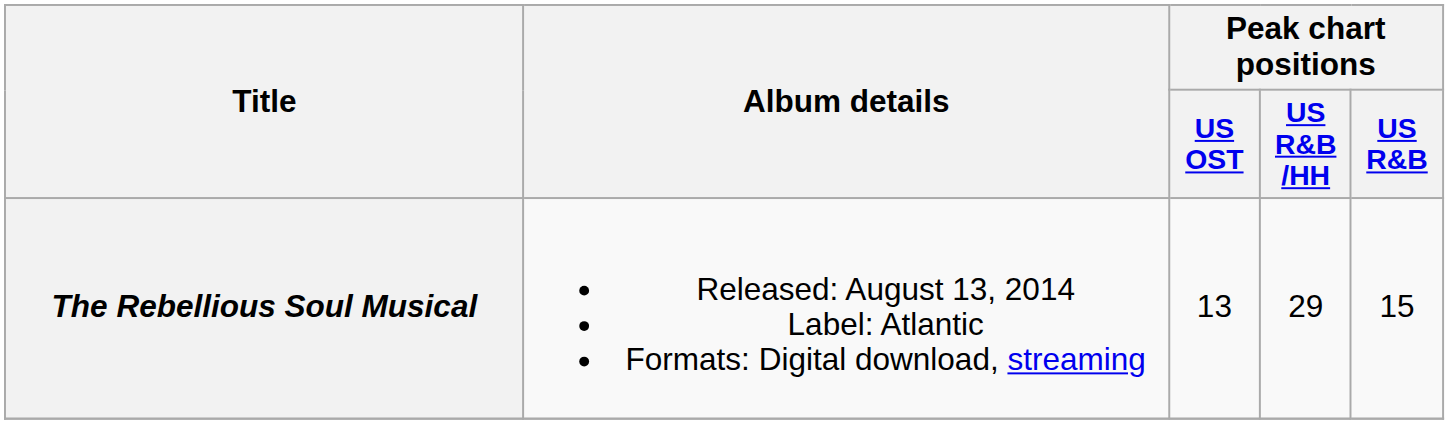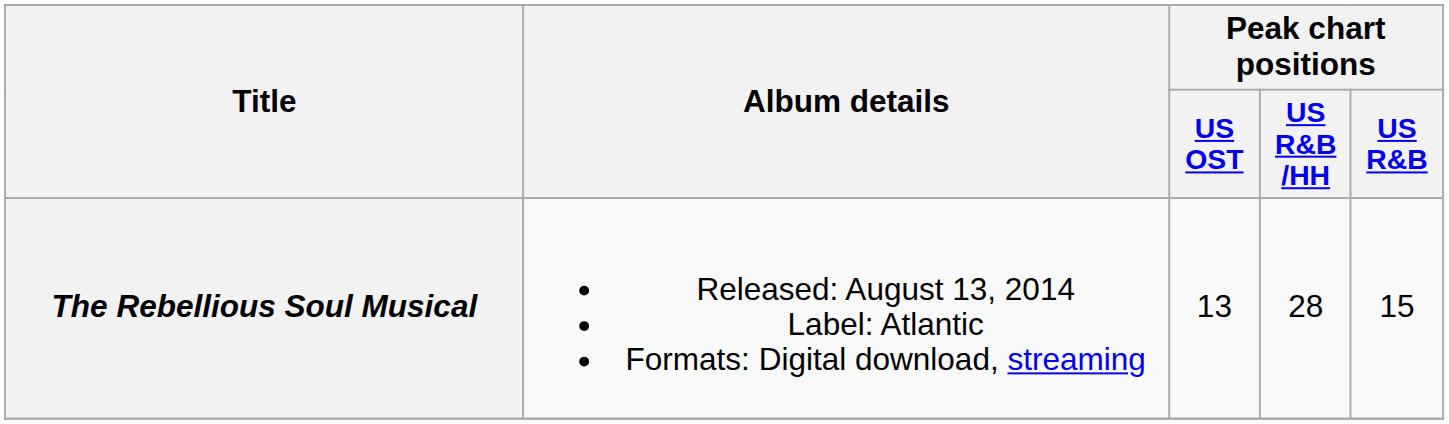The Rebellious Soul Musical | Peak chart positions / US R&B /HH: 29 -> 28
